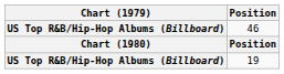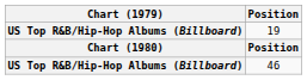rows swapped: 19 <-> 46
